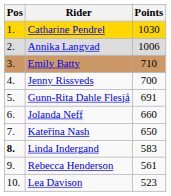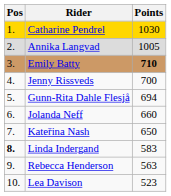Annika Langvad | Points: 1006 -> 1005
Emily Batty | Points: normal -> bold
Gunn-Rita Dahle Flesjå | Points: 691 -> 694
Rebecca Henderson | Points: 561 -> 563
